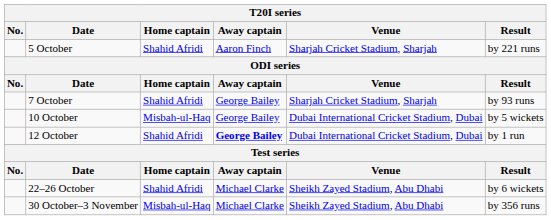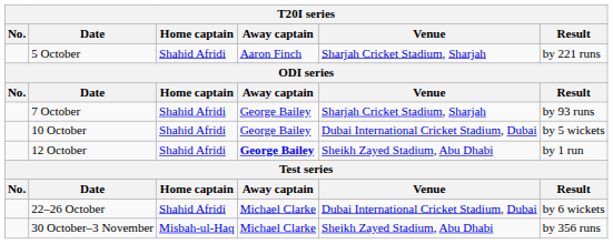10 October | Home captain: Misbah-ul-Haq -> Shahid Afridi
12 October | Venue: Dubai International Cricket Stadium, Dubai -> Sheikh Zayed Stadium, Abu Dhabi
22–26 October | Venue: Sheikh Zayed Stadium, Abu Dhabi -> Dubai International Cricket Stadium, Dubai
